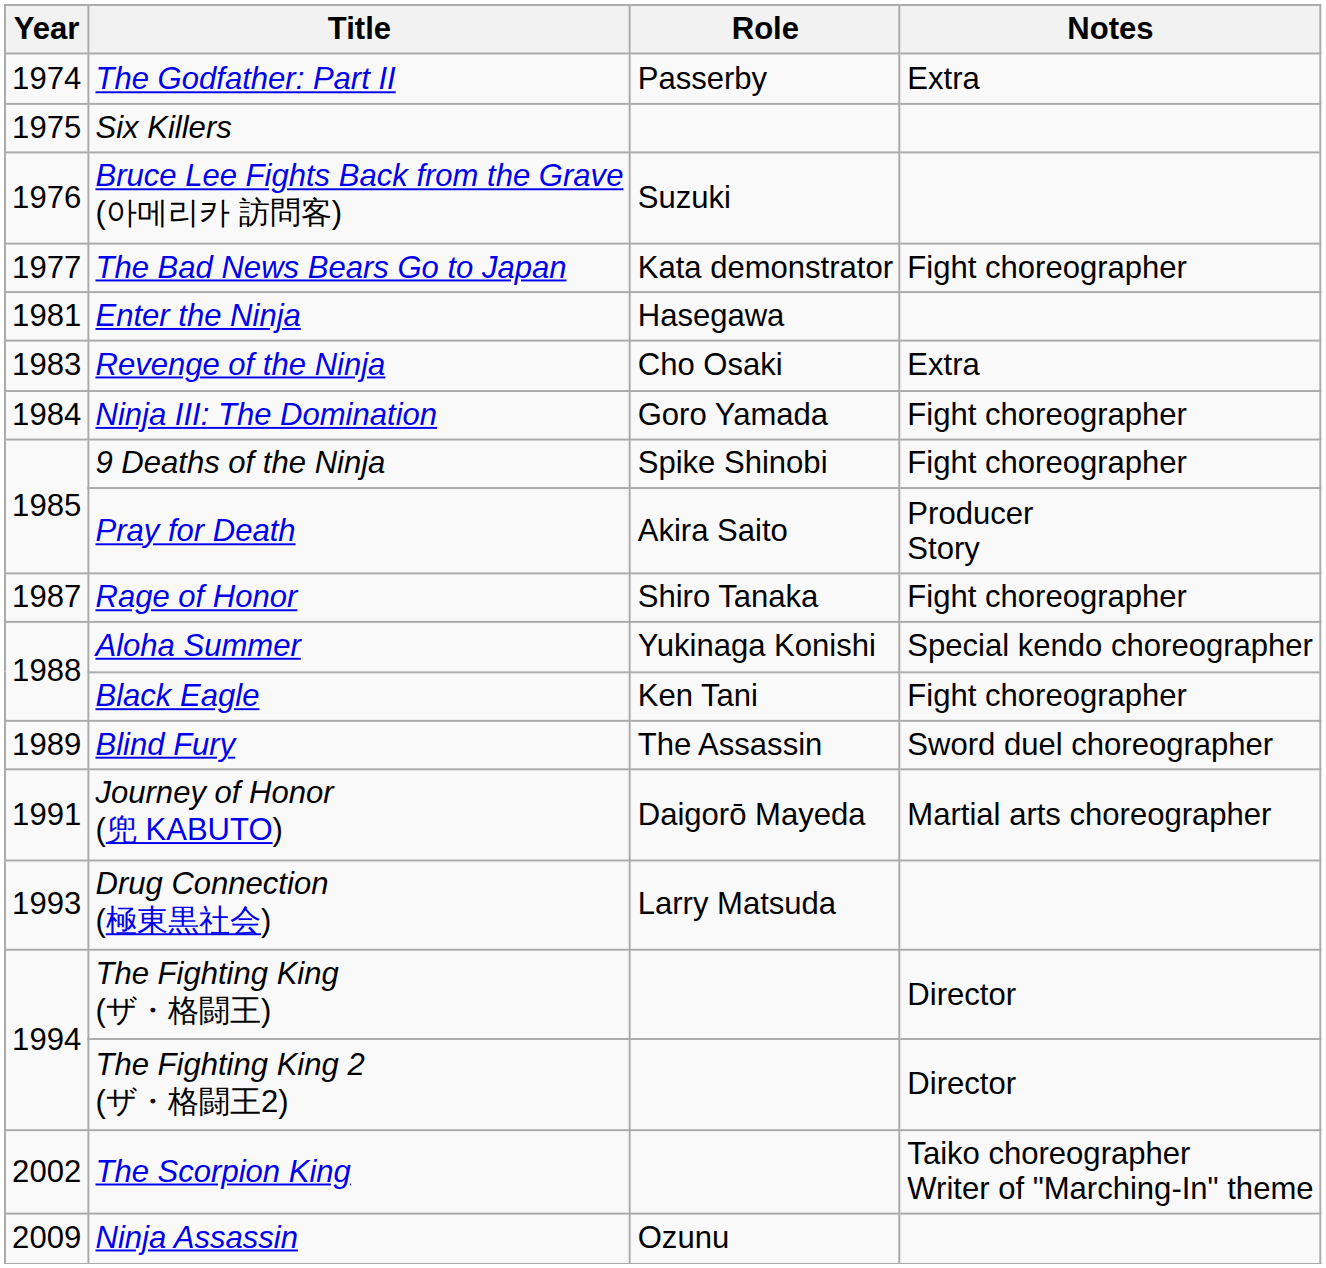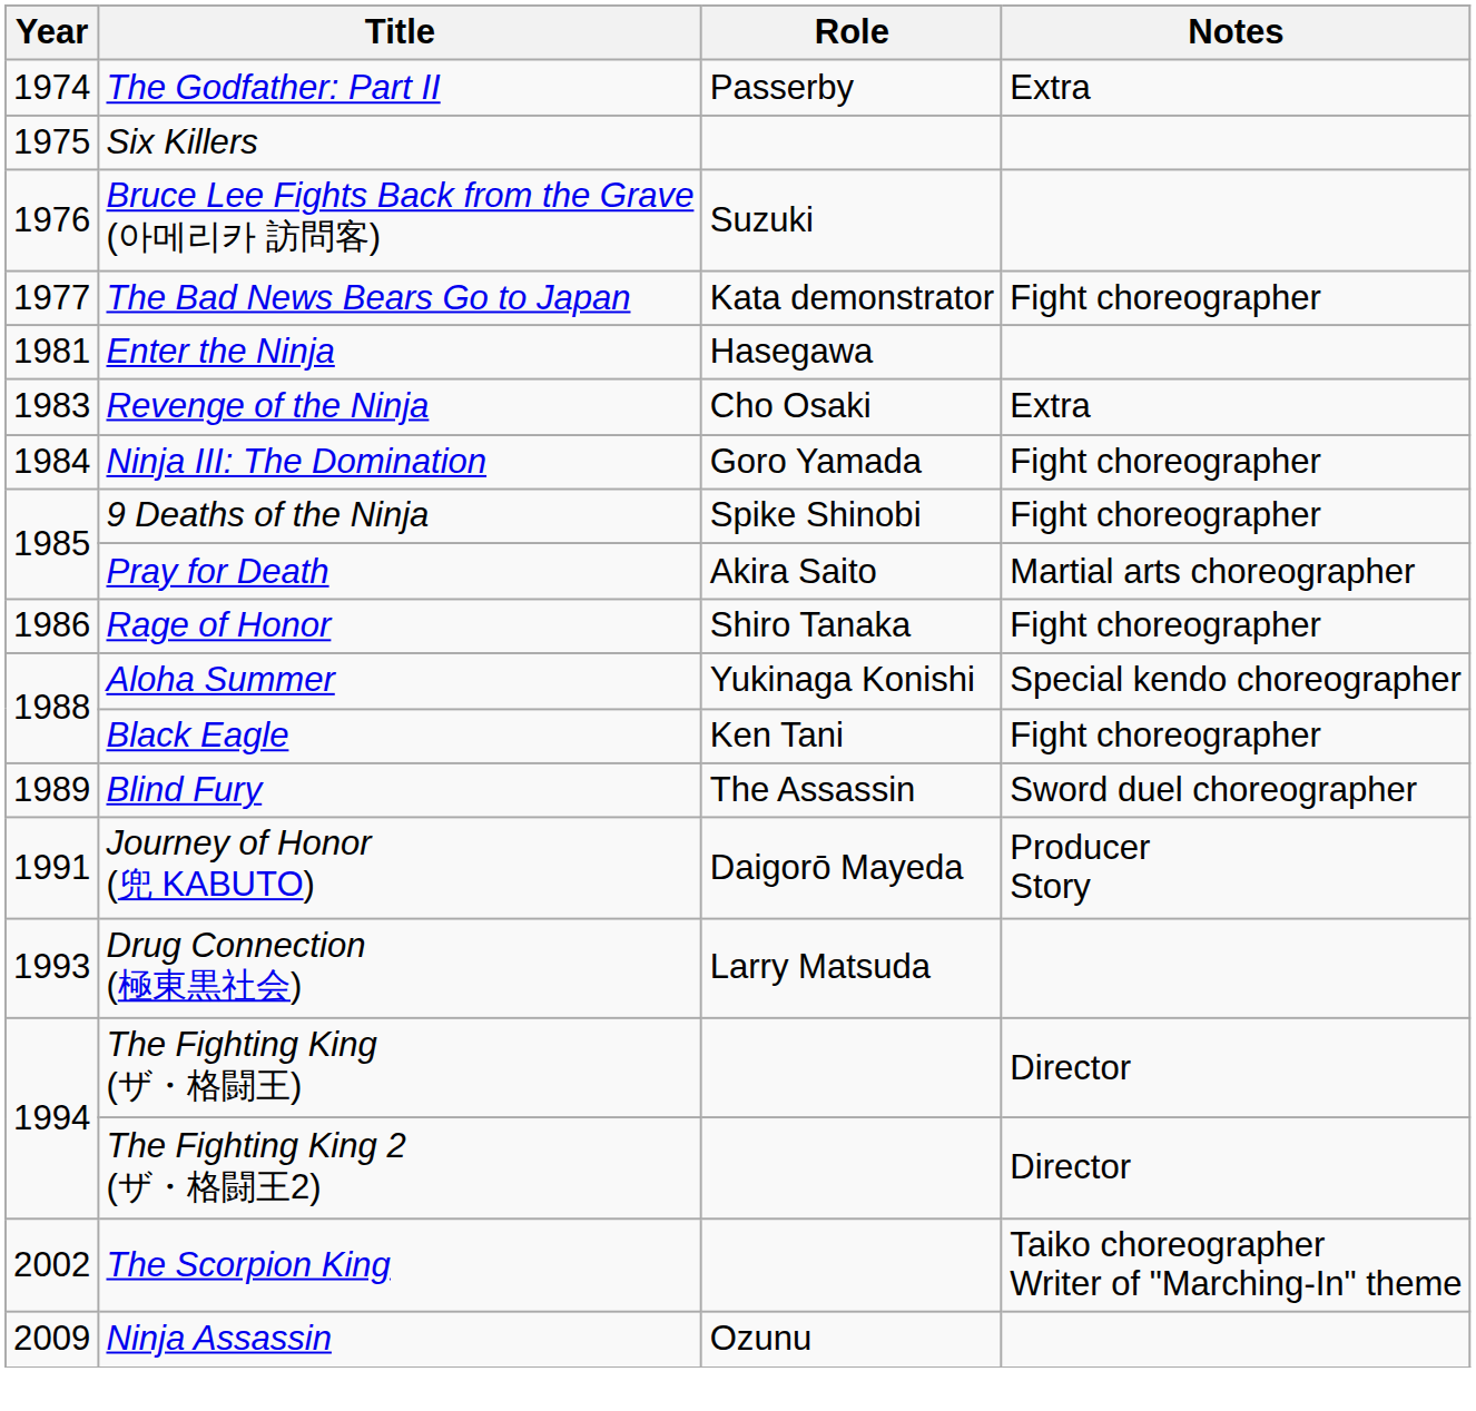Pray for Death | Notes: Producer Story -> Martial arts choreographer
Rage of Honor | Year: 1987 -> 1986
Journey of Honor (兜 KABUTO) | Notes: Martial arts choreographer -> Producer Story
